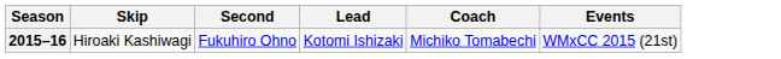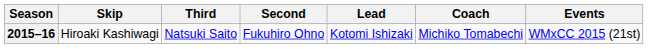+ column: Third | Natsuki Saito
